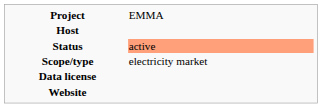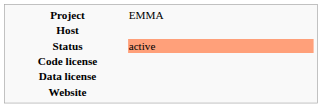- row: Scope/type | electricity market
+ row: Code license
